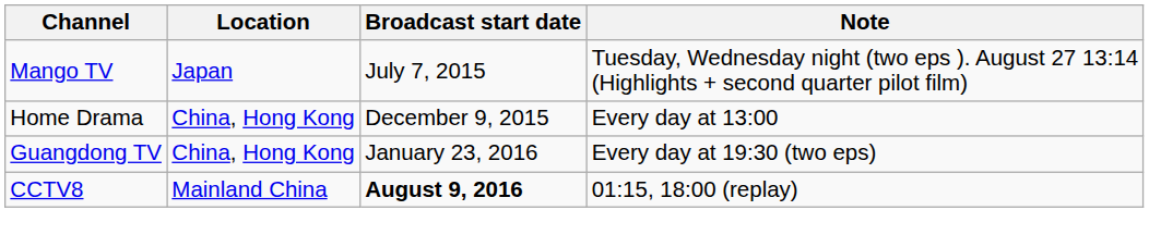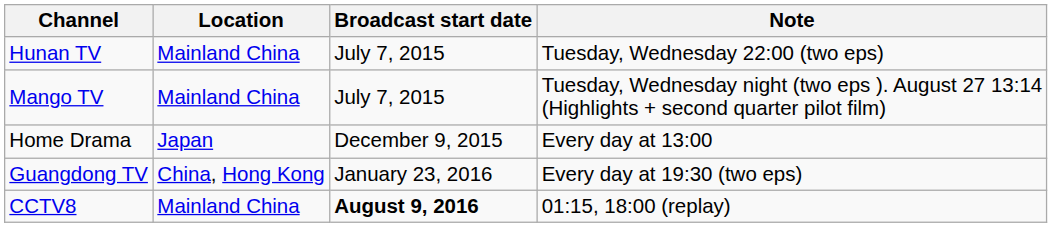+ row: Hunan TV | Mainland China | July 7, 2015 | Tuesday, Wednesday 22:00 (two eps)
Mango TV | Location: Japan -> Mainland China
Home Drama | Location: China, Hong Kong -> Japan
